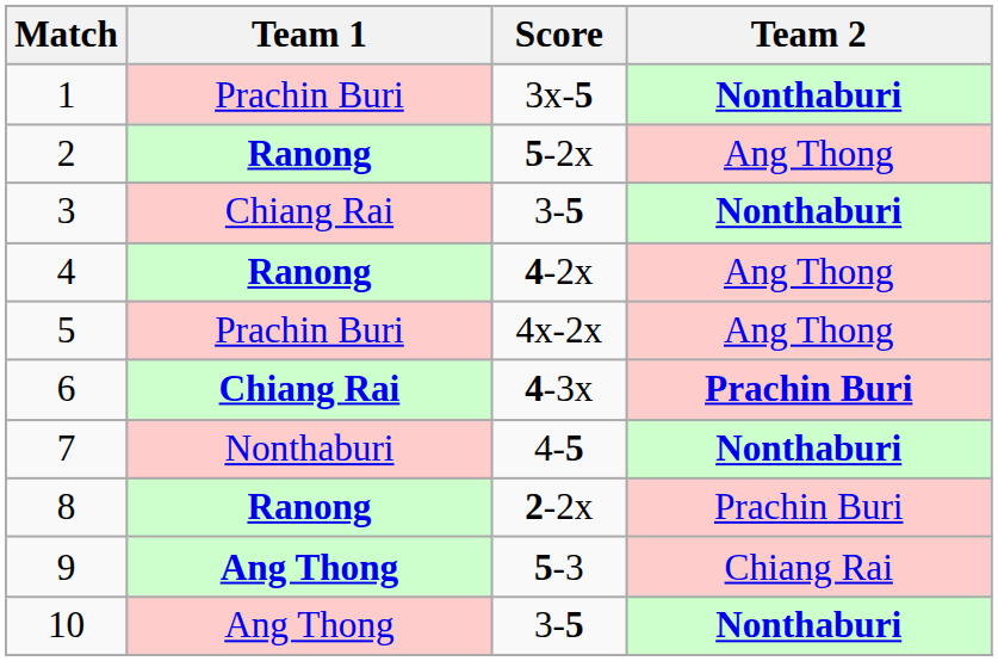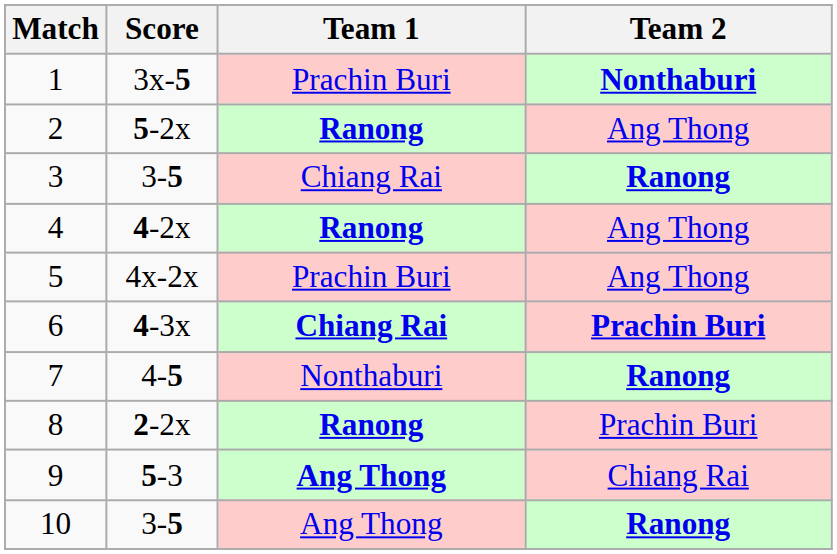columns swapped: Team 1 <-> Score
3 | Team 2: Nonthaburi -> Ranong
7 | Team 2: Nonthaburi -> Ranong
10 | Team 2: Nonthaburi -> Ranong
